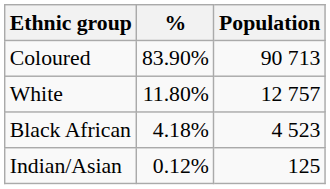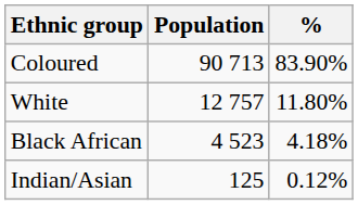columns swapped: Population <-> %
